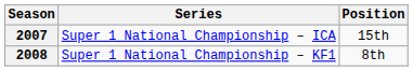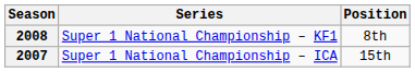rows swapped: 2007 <-> 2008
